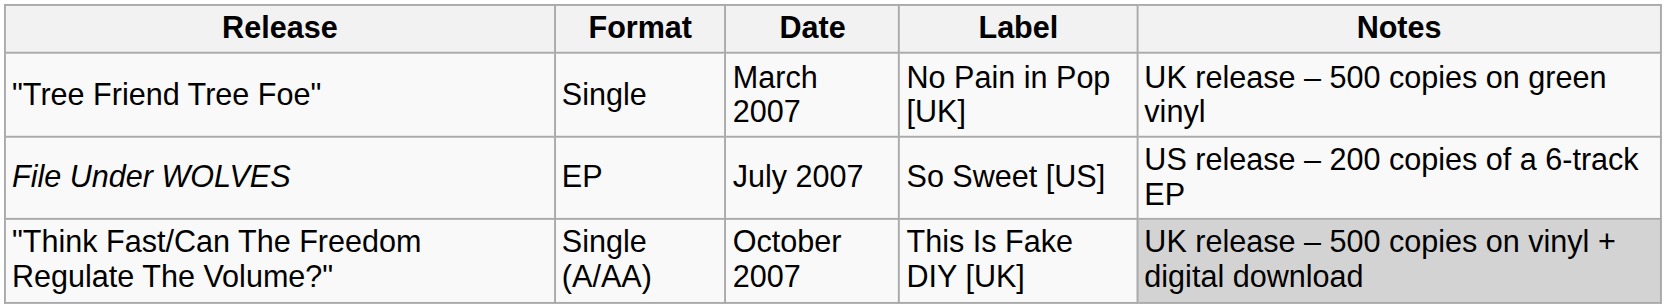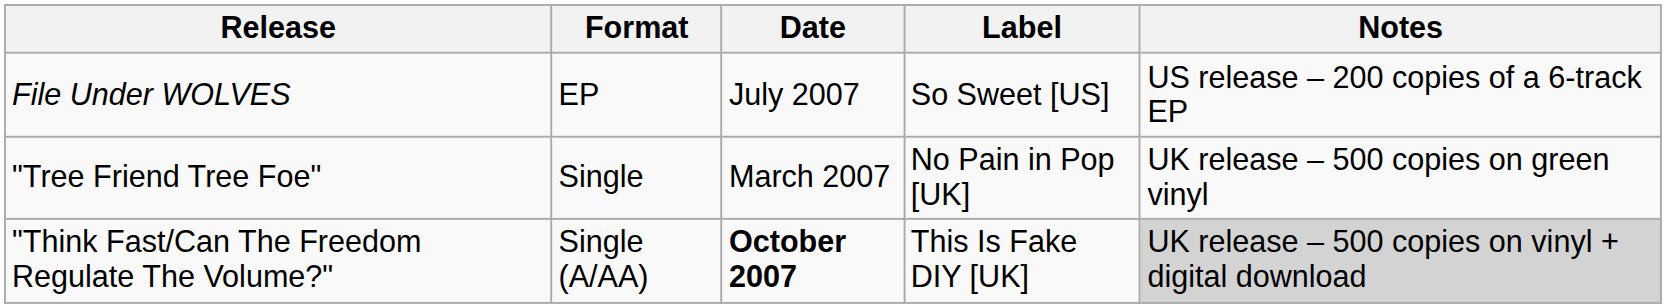rows swapped: "Tree Friend Tree Foe" <-> File Under WOLVES
"Think Fast/Can The Freedom Regulate The Volume?" | Date: normal -> bold
